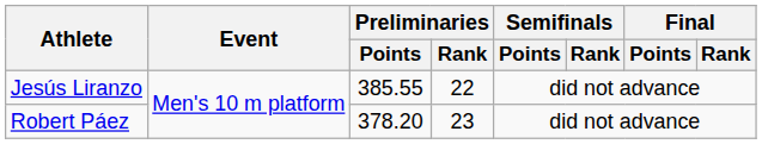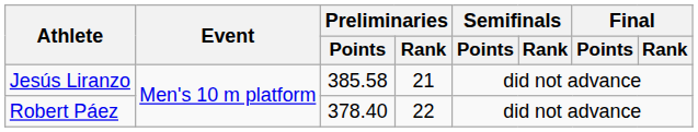Jesús Liranzo | Preliminaries / Points: 385.55 -> 385.58
Jesús Liranzo | Preliminaries / Rank: 22 -> 21
Robert Páez | Preliminaries / Points: 378.20 -> 378.40
Robert Páez | Preliminaries / Rank: 23 -> 22
